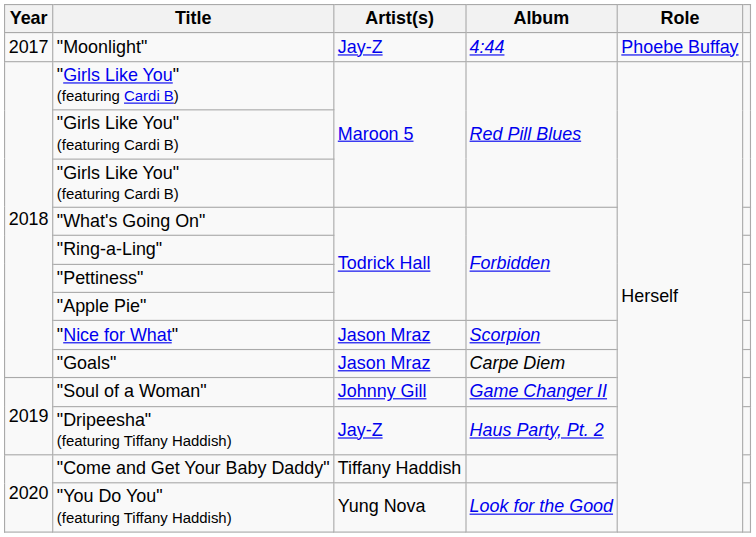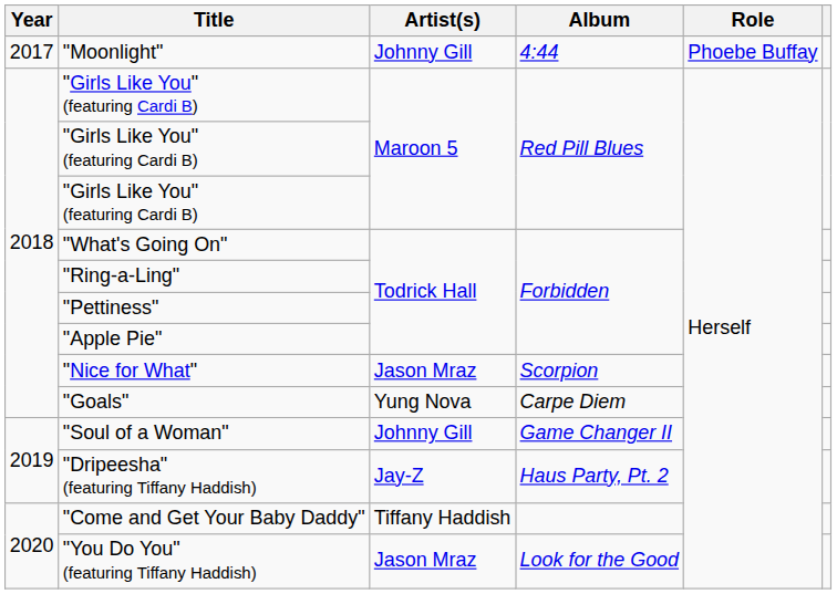"Moonlight" | Artist(s): Jay-Z -> Johnny Gill
"Goals" | Artist(s): Jason Mraz -> Yung Nova
"You Do You" (featuring Tiffany Haddish) | Artist(s): Yung Nova -> Jason Mraz
